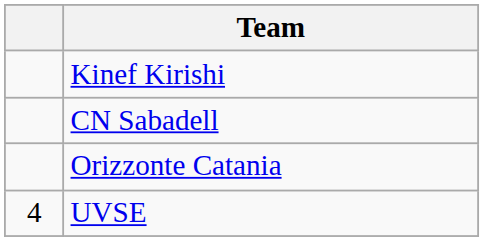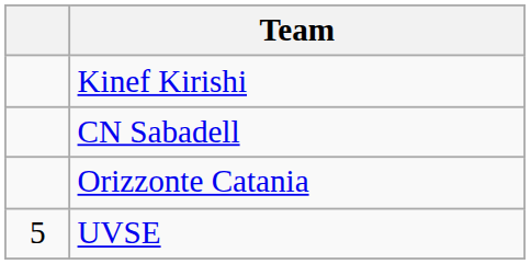UVSE | column 1: 4 -> 5
